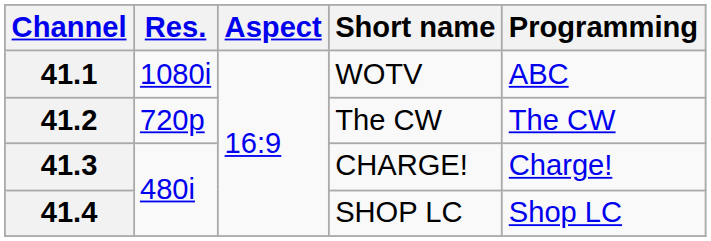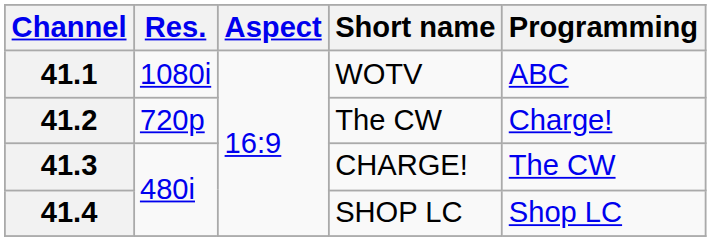41.2 | Programming: The CW -> Charge!
41.3 | Programming: Charge! -> The CW
